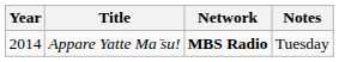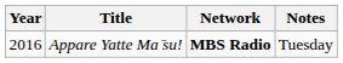Appare Yatte Ma ̄su! | Year: 2014 -> 2016
